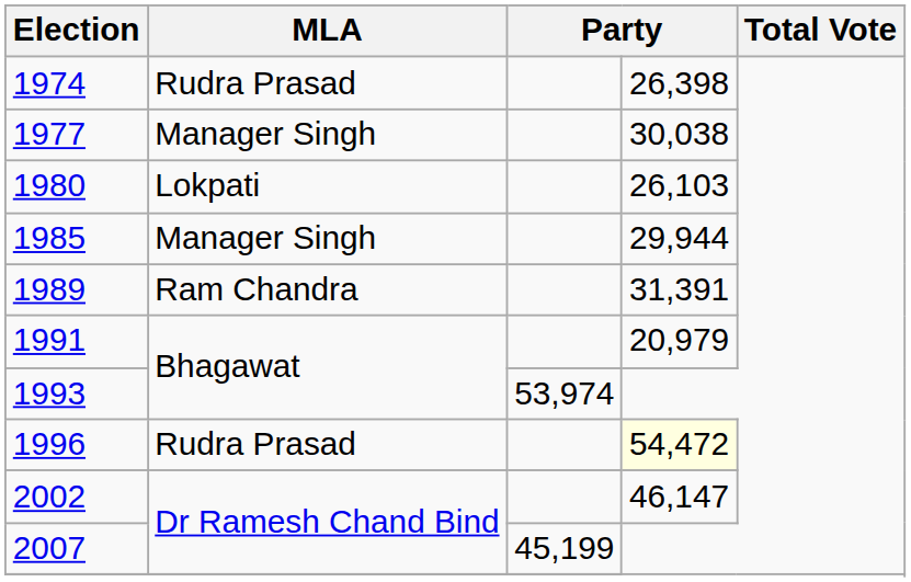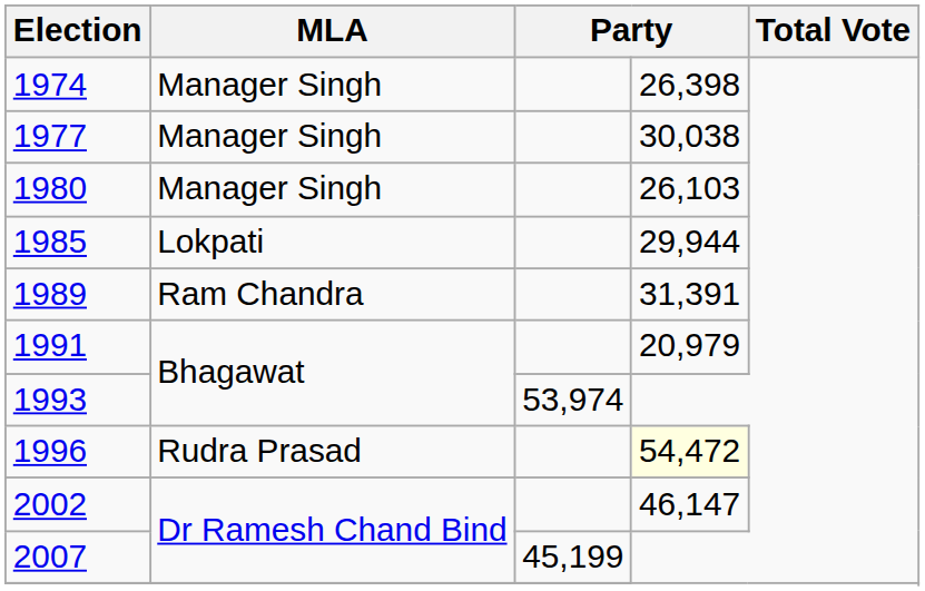1974 | MLA: Rudra Prasad -> Manager Singh
1980 | MLA: Lokpati -> Manager Singh
1985 | MLA: Manager Singh -> Lokpati
